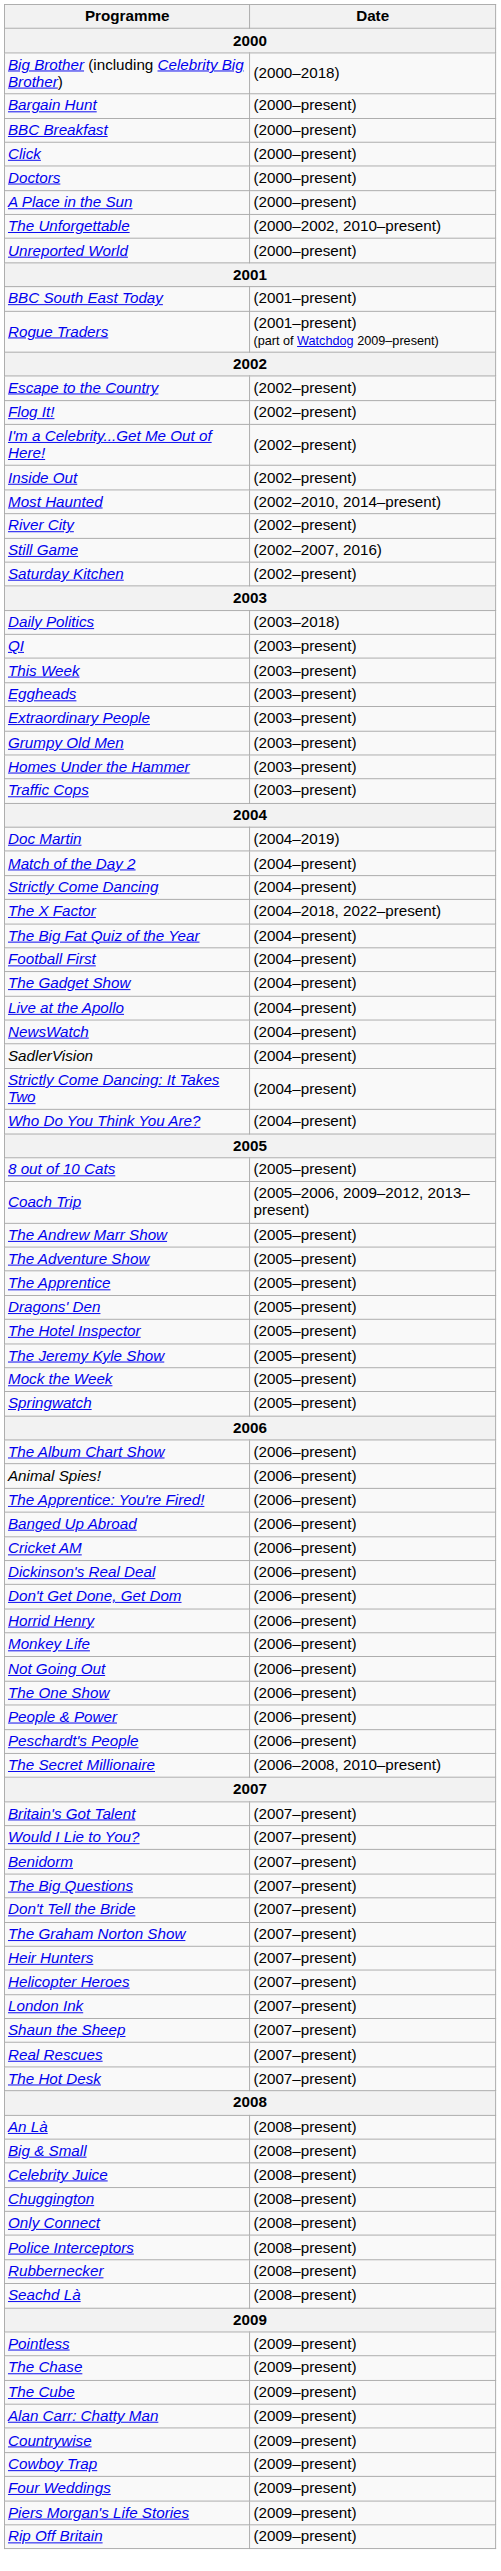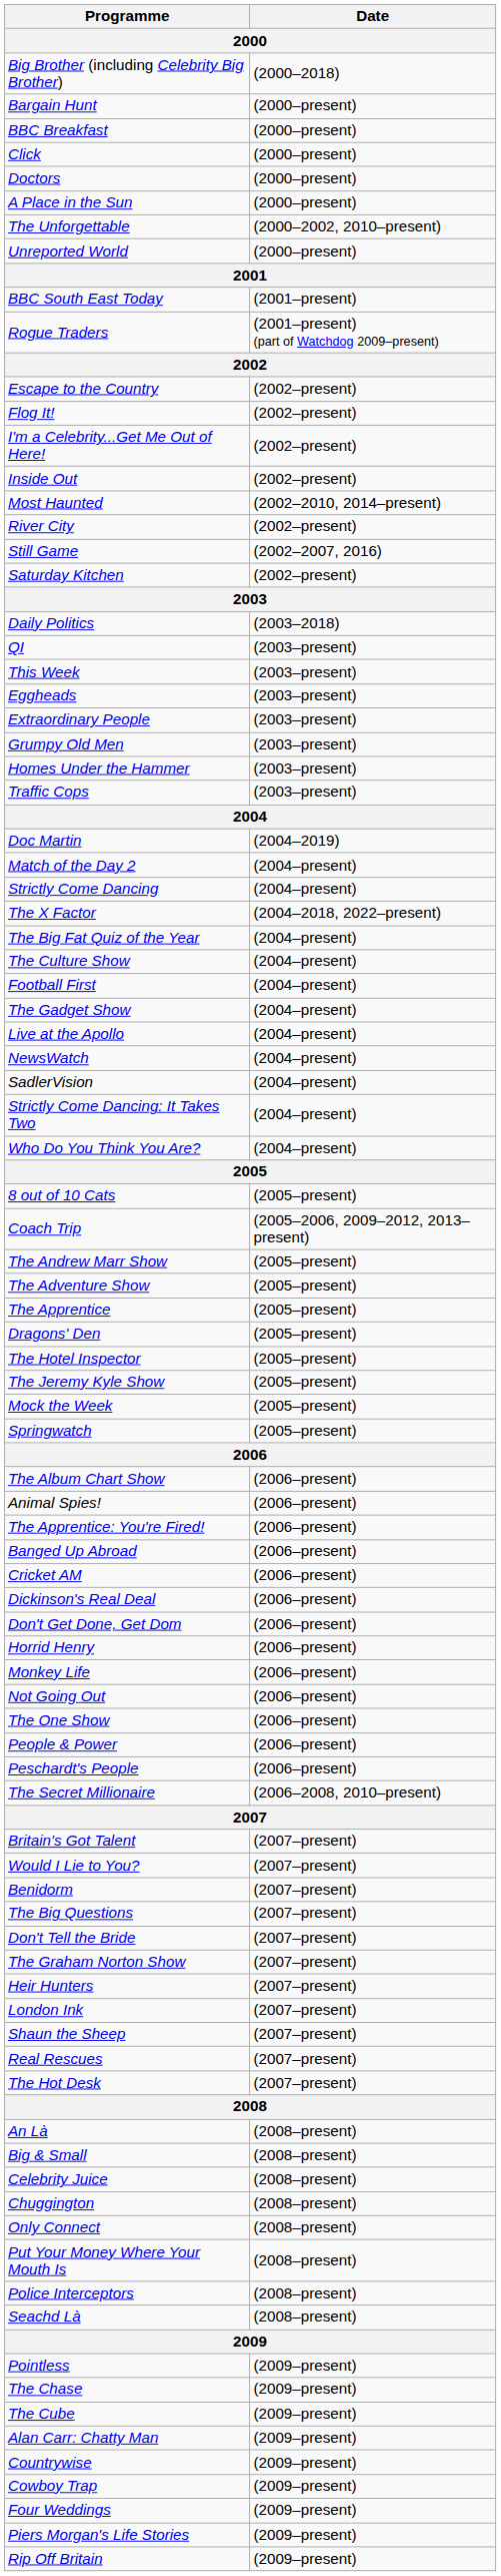+ row: The Culture Show | (2004–present)
- row: Helicopter Heroes | (2007–present)
+ row: Put Your Money Where Your Mouth Is | (2008–present)
- row: Rubbernecker | (2008–present)
